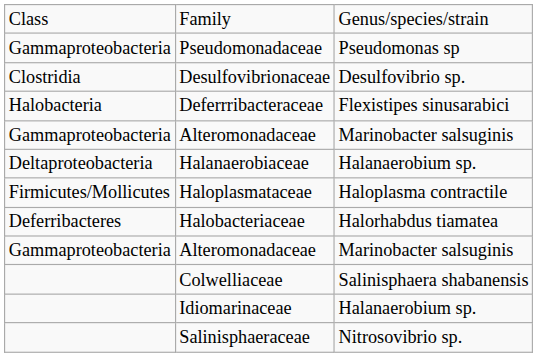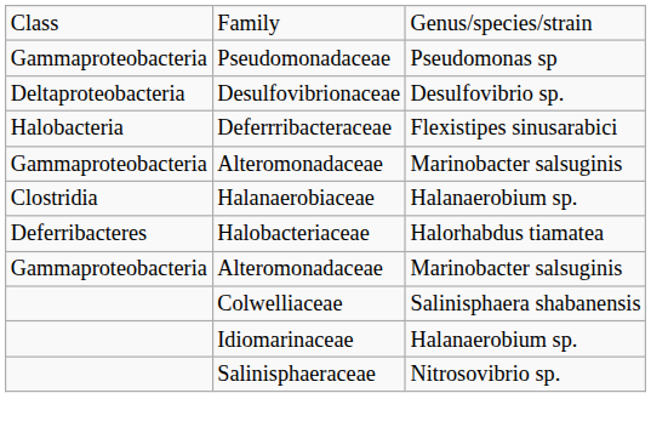Desulfovibrionaceae | column 1: Clostridia -> Deltaproteobacteria
Halanaerobiaceae | column 1: Deltaproteobacteria -> Clostridia
- row: Firmicutes/Mollicutes | Haloplasmataceae | Haloplasma contractile
